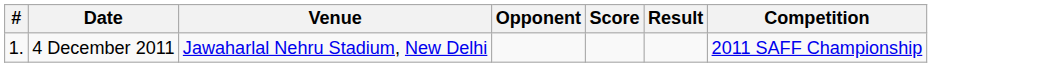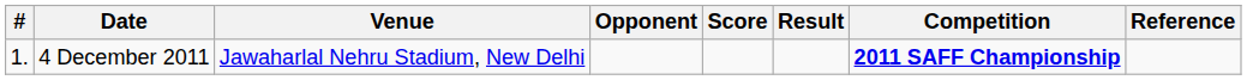+ column: Reference
4 December 2011 | Competition: normal -> bold
